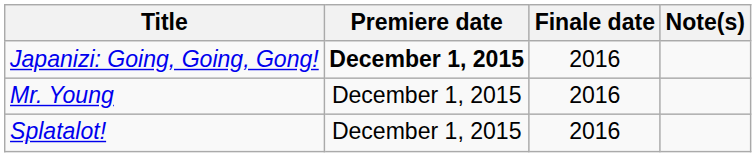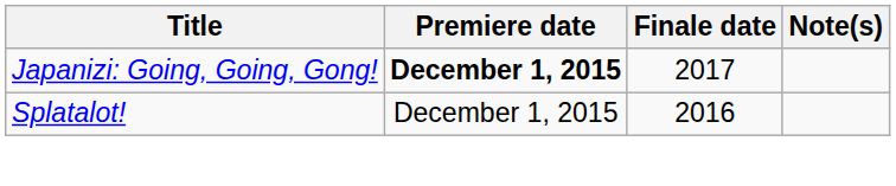Japanizi: Going, Going, Gong! | Finale date: 2016 -> 2017
- row: Mr. Young | December 1, 2015 | 2016
